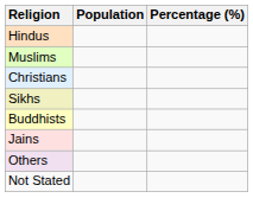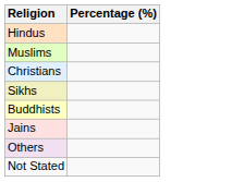- column: Population
